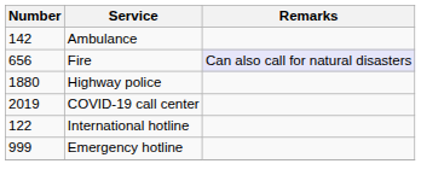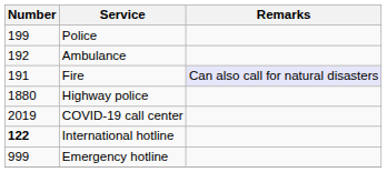+ row: 199 | Police
Ambulance | Number: 142 -> 192
Fire | Number: 656 -> 191
International hotline | Number: normal -> bold
